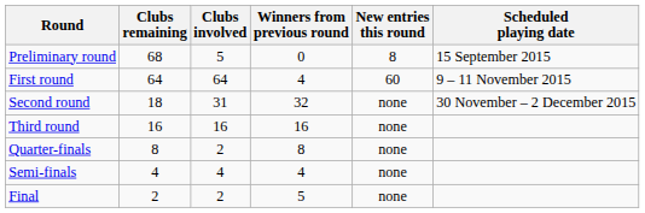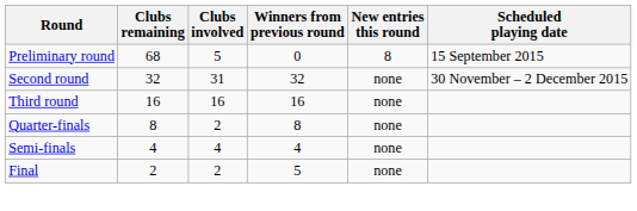- row: First round | 64 | 64 | 4 | 60 | 9 – 11 November 2015
Second round | Clubs remaining: 18 -> 32
